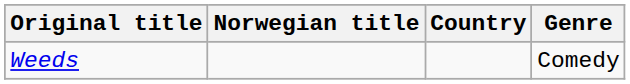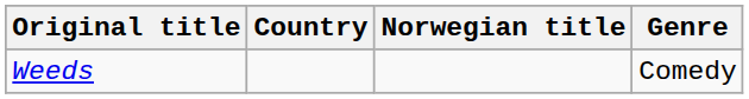columns swapped: Country <-> Norwegian title
